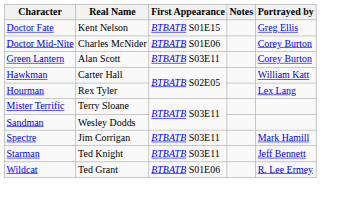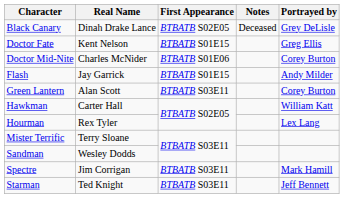+ row: Black Canary | Dinah Drake Lance | BTBATB S02E05 | Deceased | Grey DeLisle
+ row: Flash | Jay Garrick | BTBATB S01E15 | Andy Milder
- row: Wildcat | Ted Grant | BTBATB S01E06 | R. Lee Ermey
